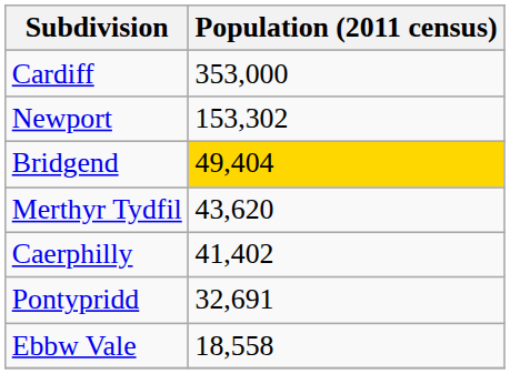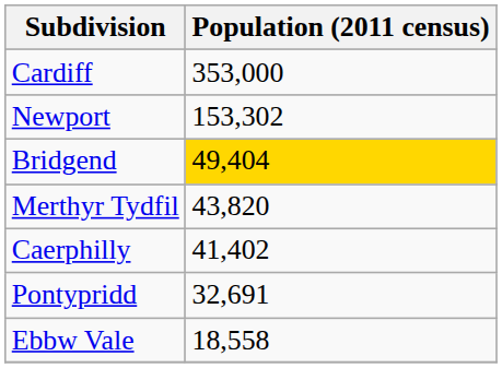Merthyr Tydfil | Population (2011 census): 43,620 -> 43,820
